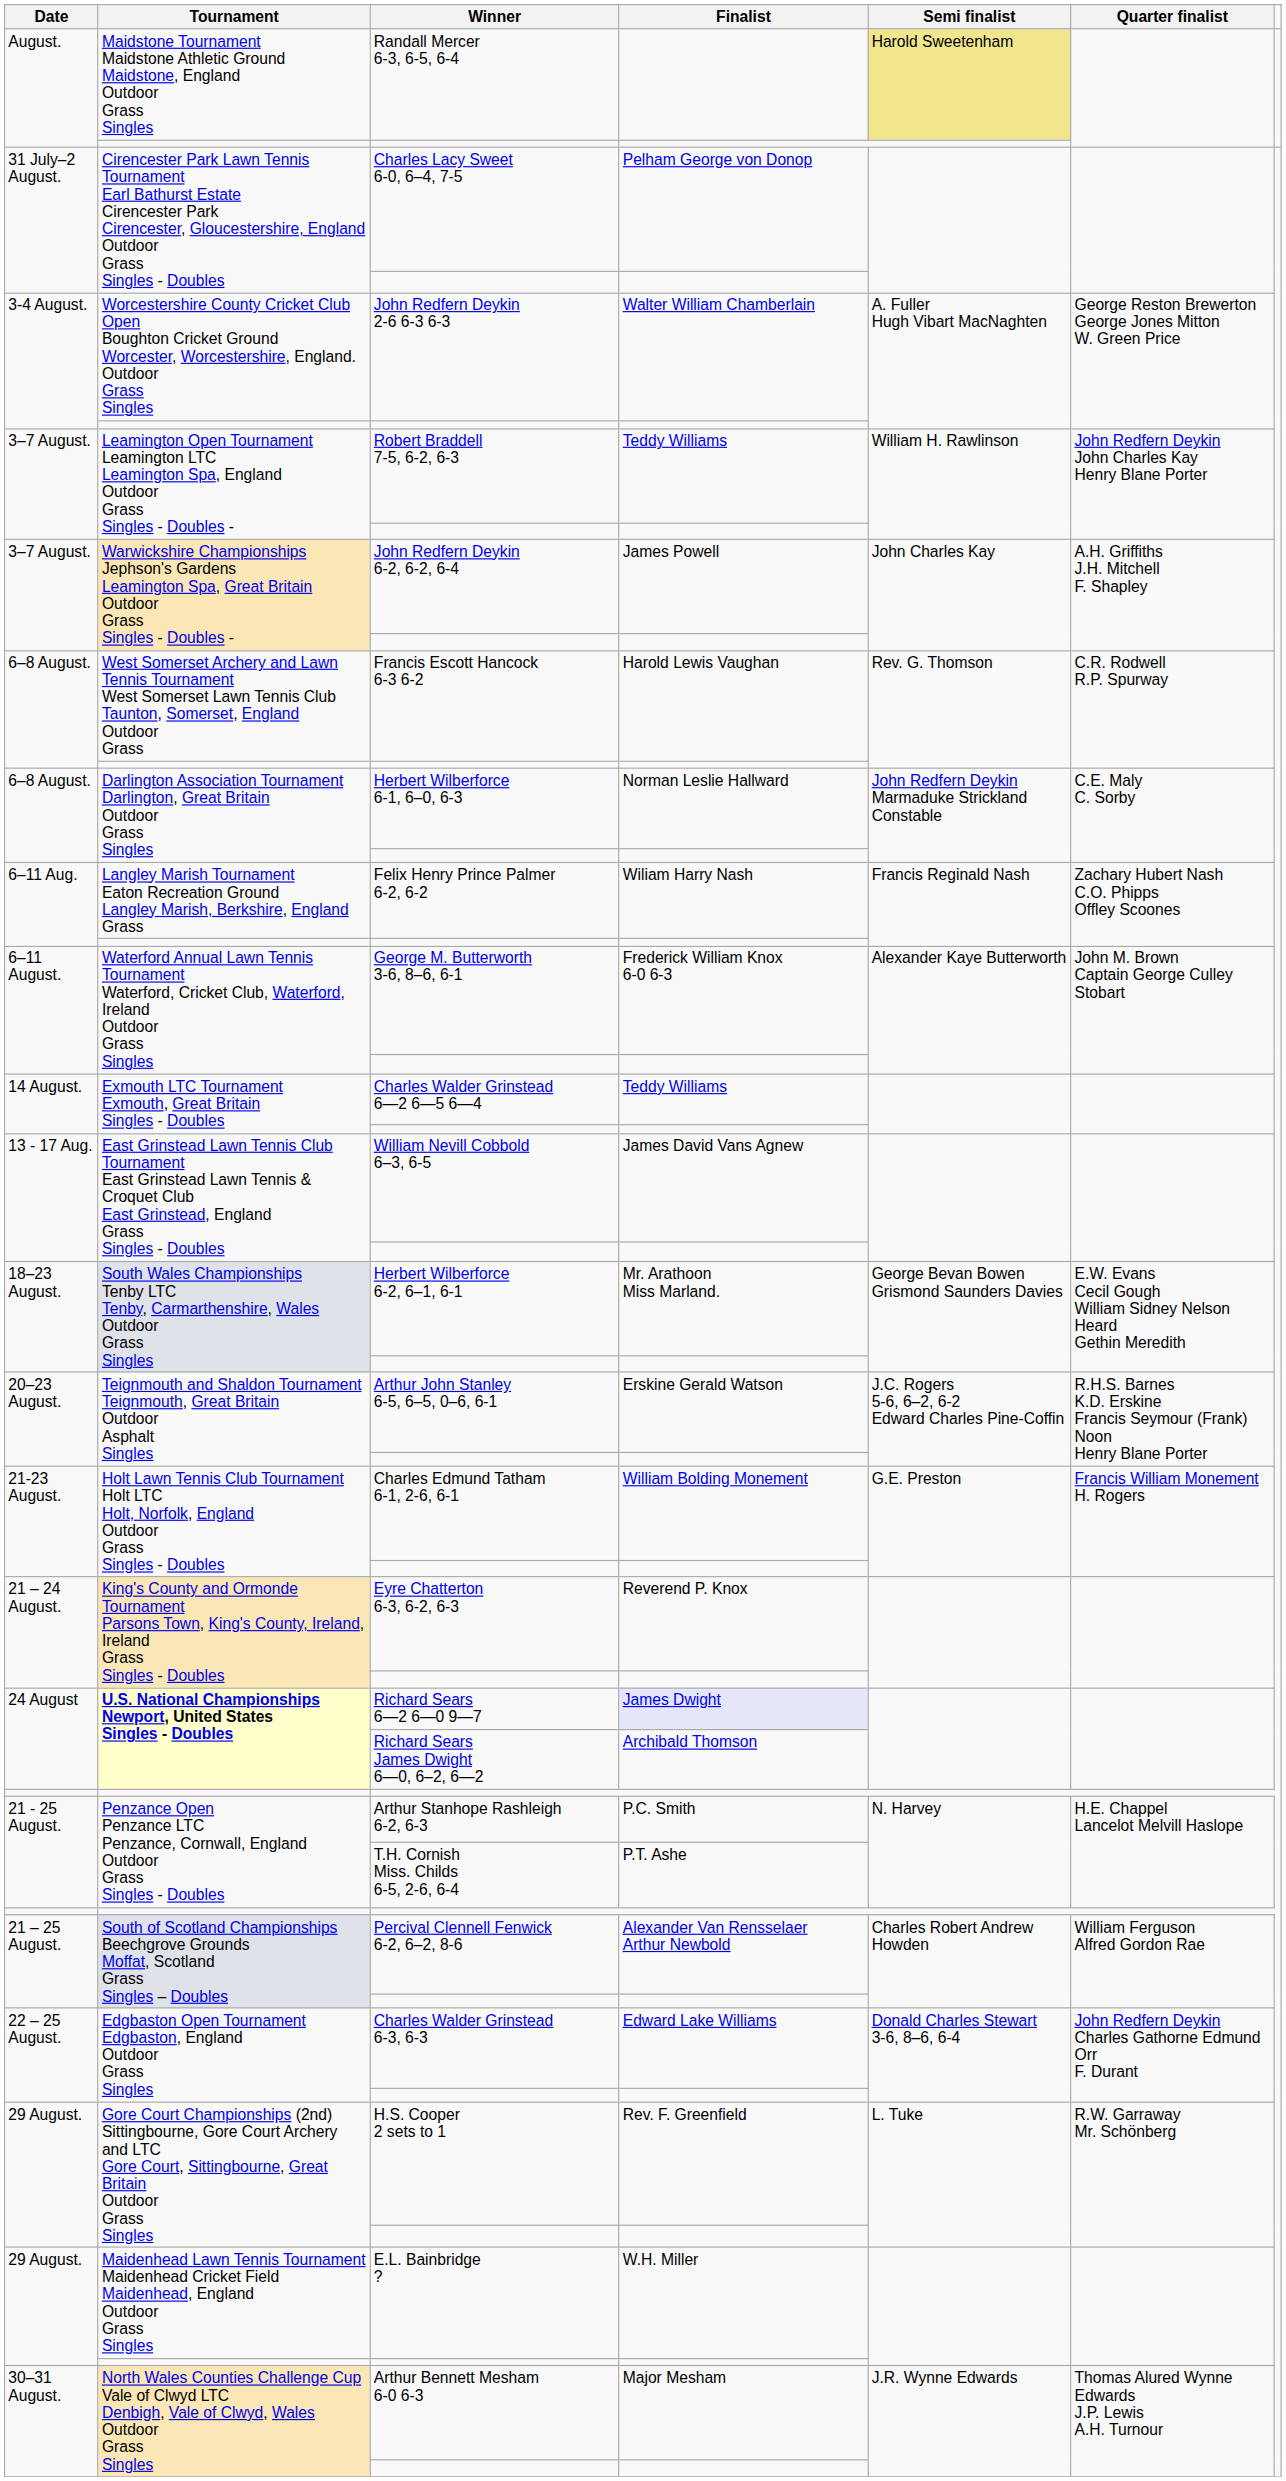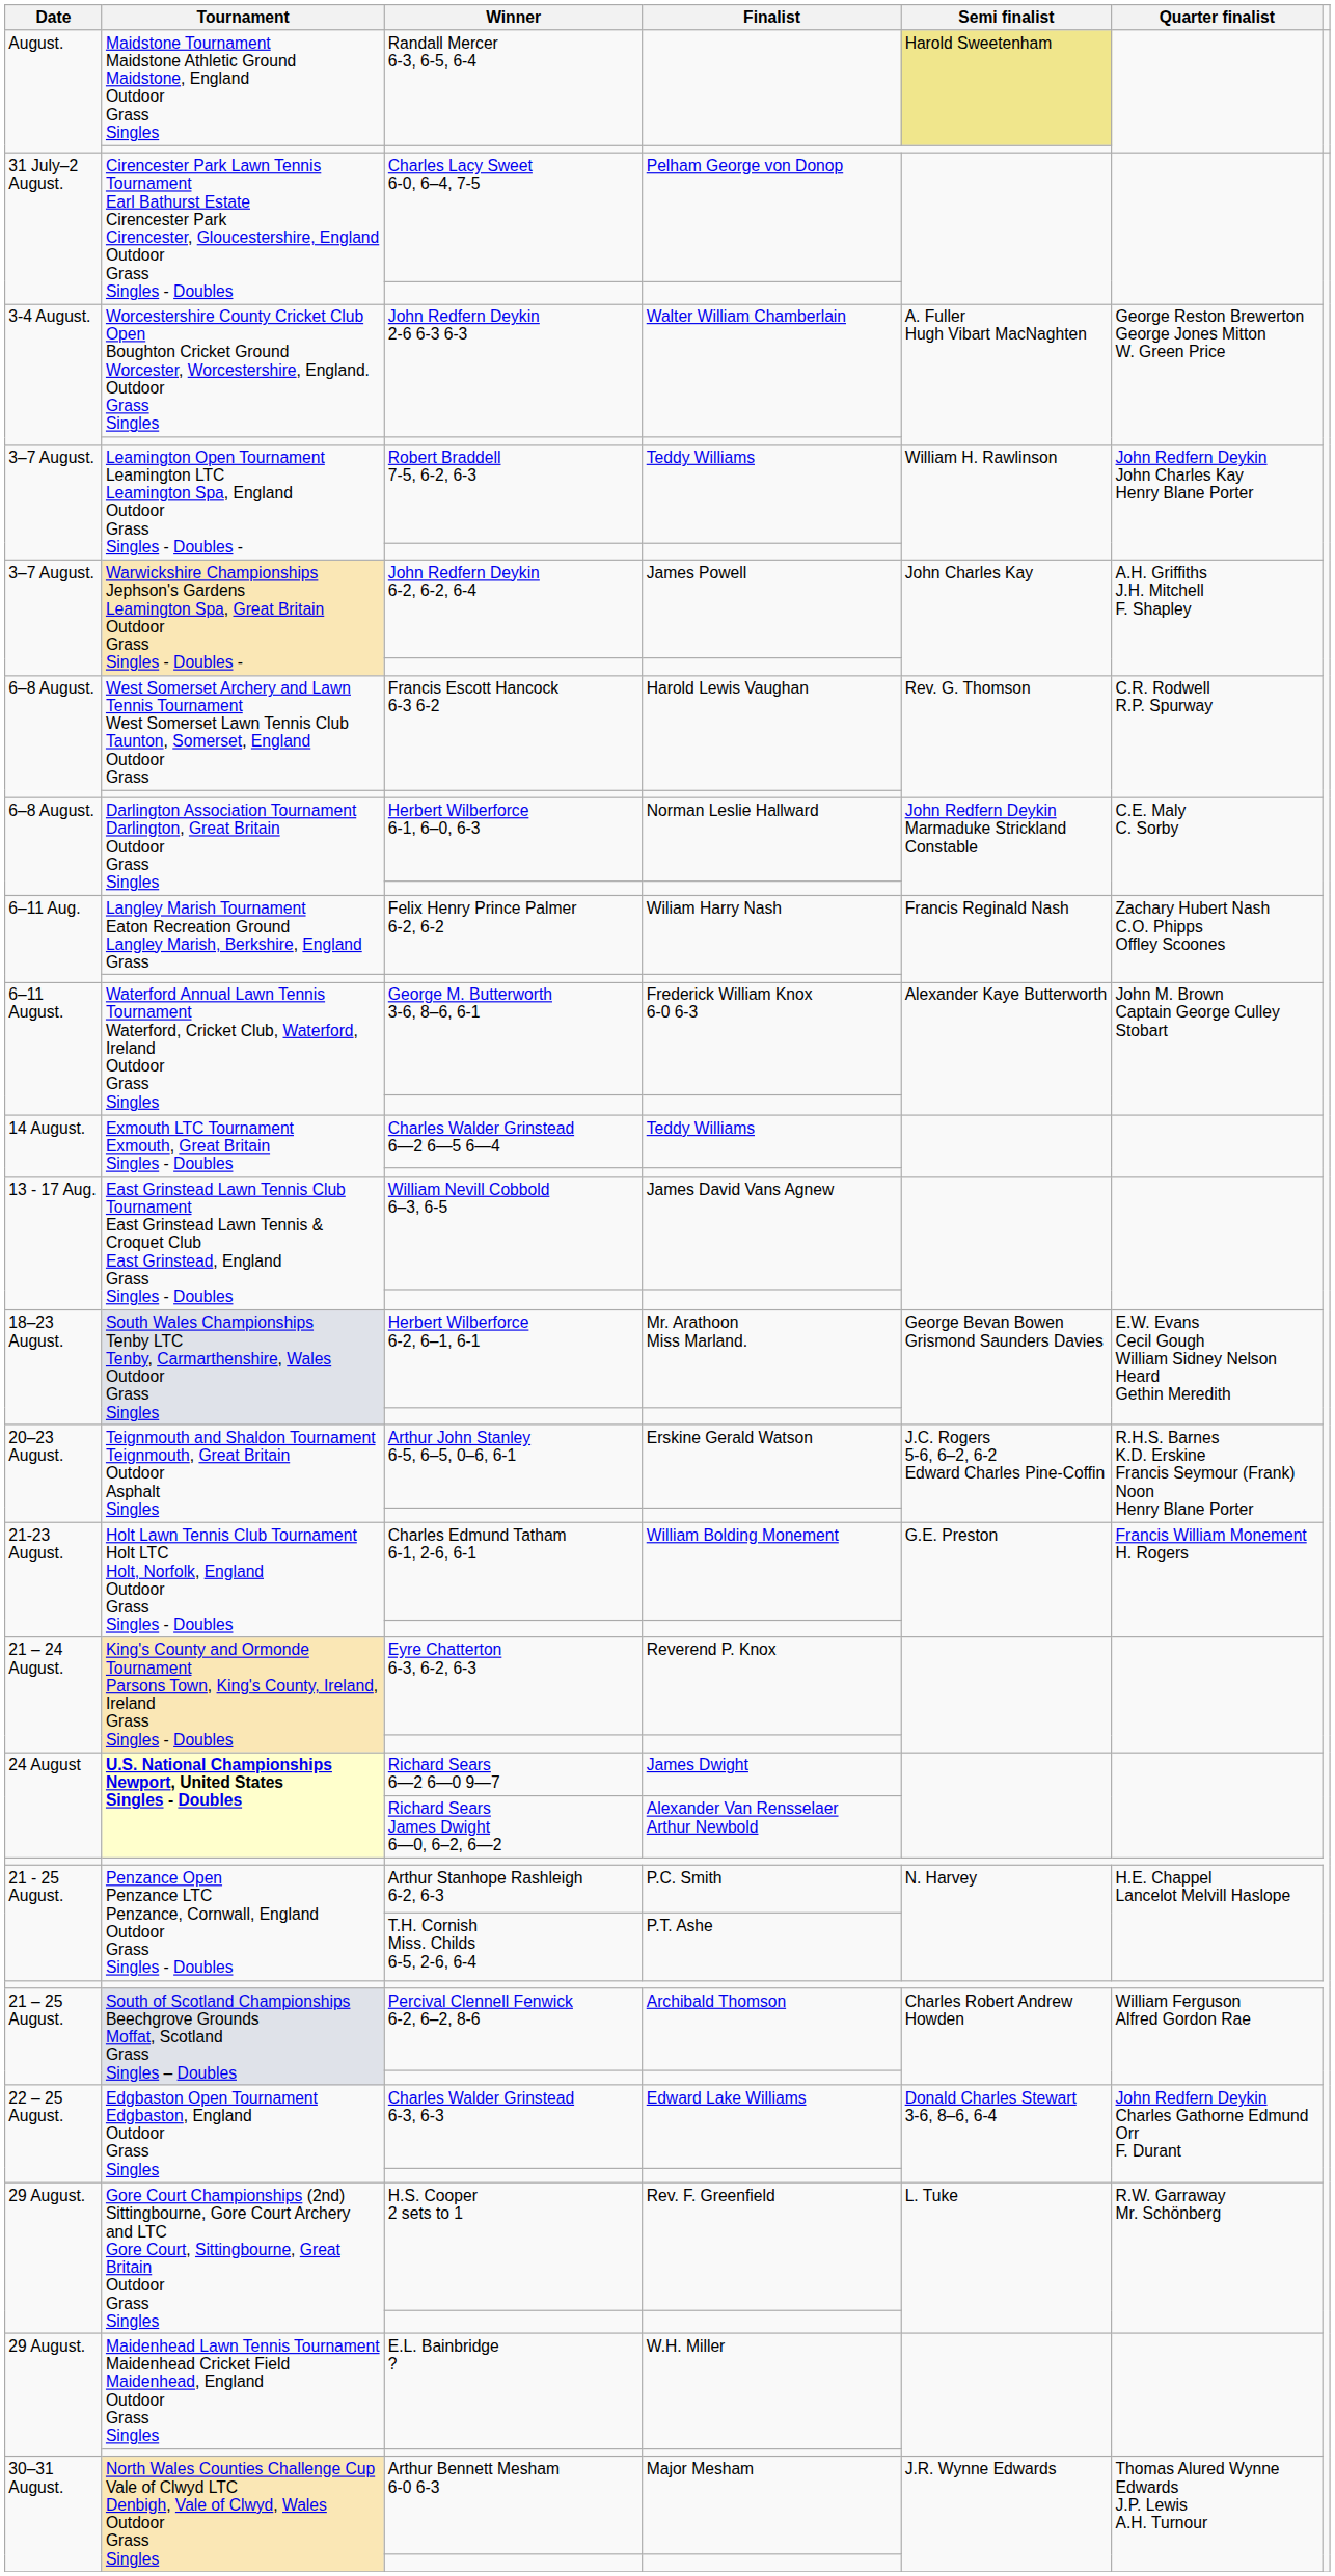Richard Sears 6—2 6—0 9—7 | Finalist: lavender background -> no background
Richard Sears James Dwight 6—0, 6–2, 6—2 | Finalist: Archibald Thomson -> Alexander Van Rensselaer Arthur Newbold
Percival Clennell Fenwick 6-2, 6–2, 8-6 | Finalist: Alexander Van Rensselaer Arthur Newbold -> Archibald Thomson
